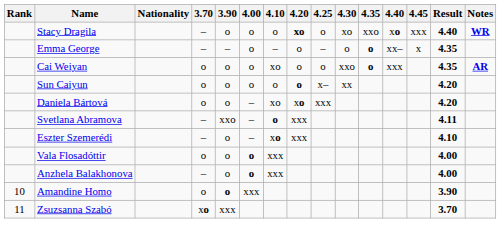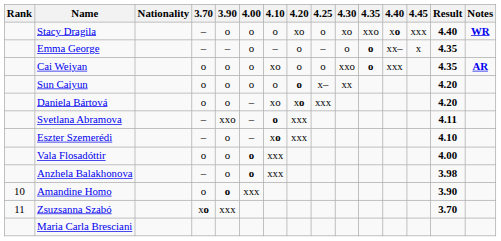Stacy Dragila | 4.20: bold -> normal
Anzhela Balakhonova | Result: 4.00 -> 3.98
+ row: Maria Carla Bresciani
